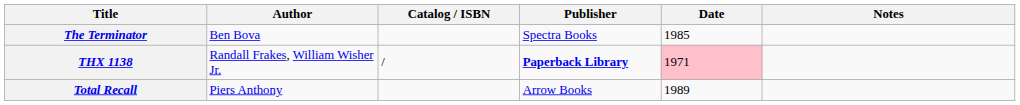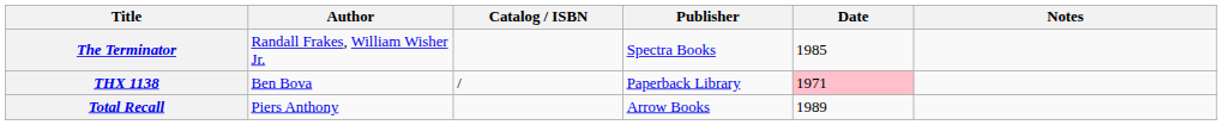The Terminator | Author: Ben Bova -> Randall Frakes, William Wisher Jr.
THX 1138 | Author: Randall Frakes, William Wisher Jr. -> Ben Bova
THX 1138 | Publisher: bold -> normal
